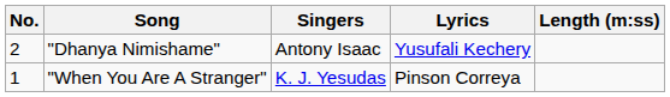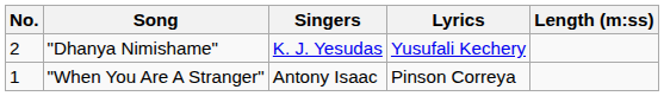"Dhanya Nimishame" | Singers: Antony Isaac -> K. J. Yesudas
"When You Are A Stranger" | Singers: K. J. Yesudas -> Antony Isaac
